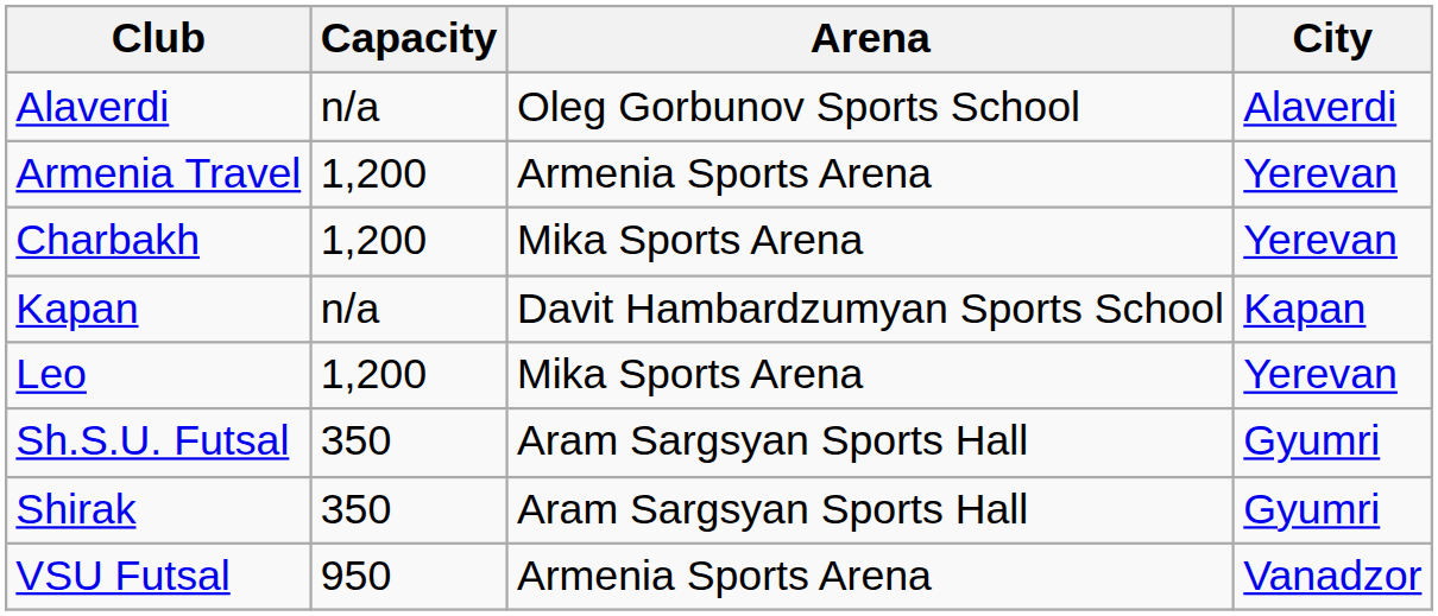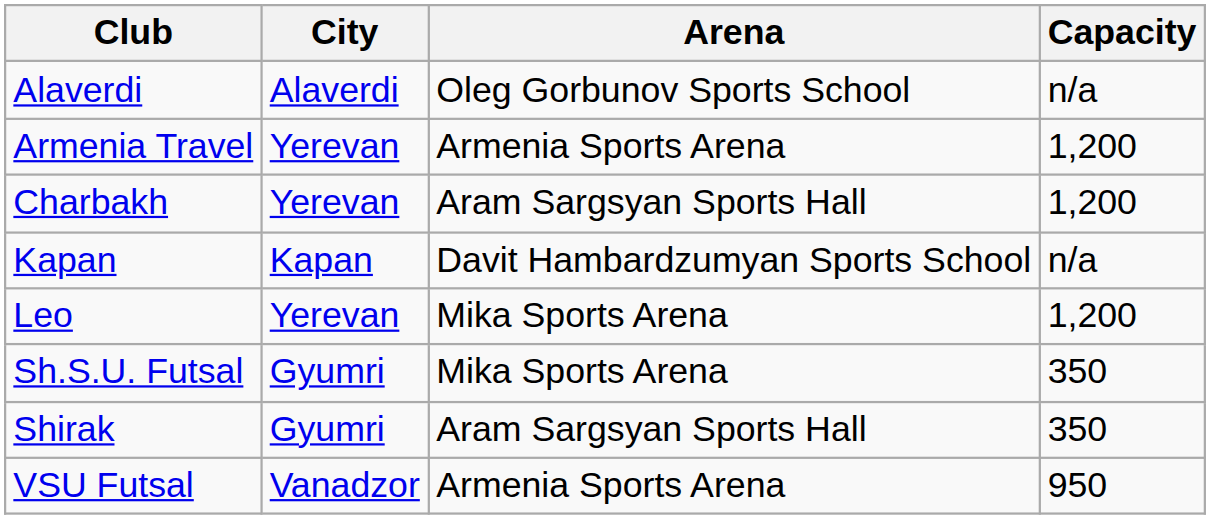columns swapped: City <-> Capacity
Charbakh | Arena: Mika Sports Arena -> Aram Sargsyan Sports Hall
Sh.S.U. Futsal | Arena: Aram Sargsyan Sports Hall -> Mika Sports Arena
